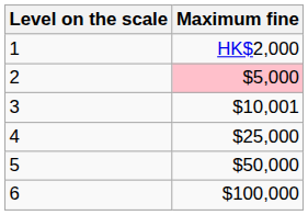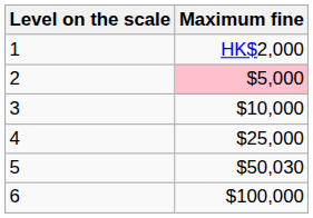3 | Maximum fine: $10,001 -> $10,000
5 | Maximum fine: $50,000 -> $50,030
